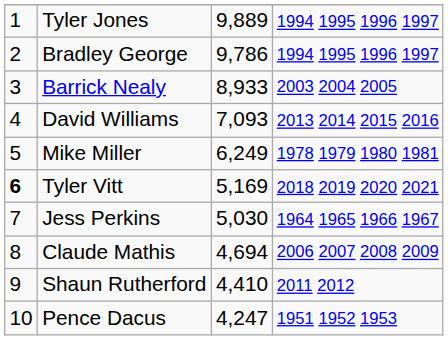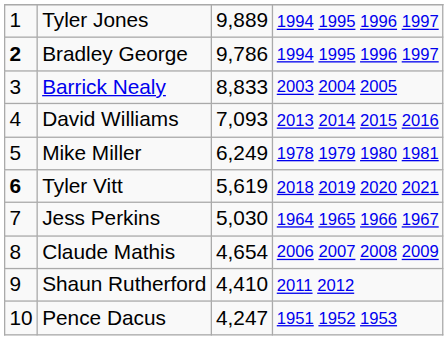Bradley George | column 1: normal -> bold
Barrick Nealy | column 3: 8,933 -> 8,833
Tyler Vitt | column 3: 5,169 -> 5,619
Claude Mathis | column 3: 4,694 -> 4,654
